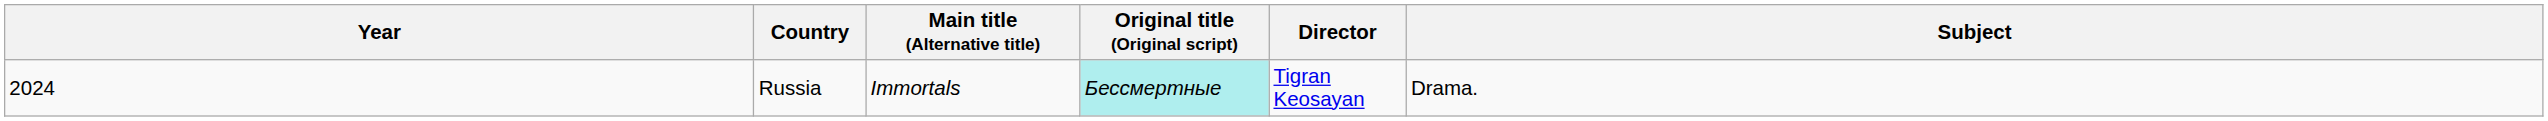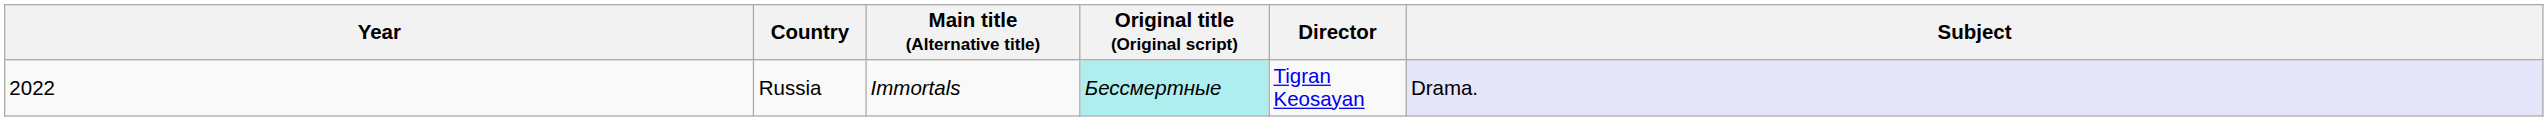Russia | Year: 2024 -> 2022
Russia | Subject: no background -> lavender background
